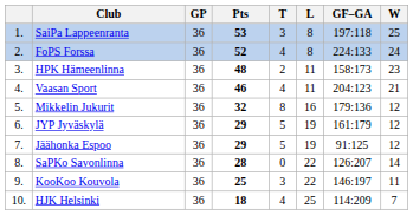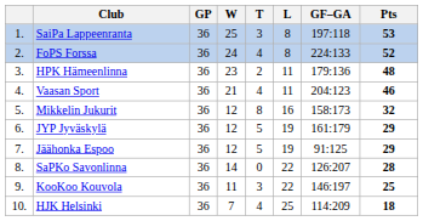columns swapped: W <-> Pts
HPK Hämeenlinna | GF–GA: 158:173 -> 179:136
Mikkelin Jukurit | GF–GA: 179:136 -> 158:173
